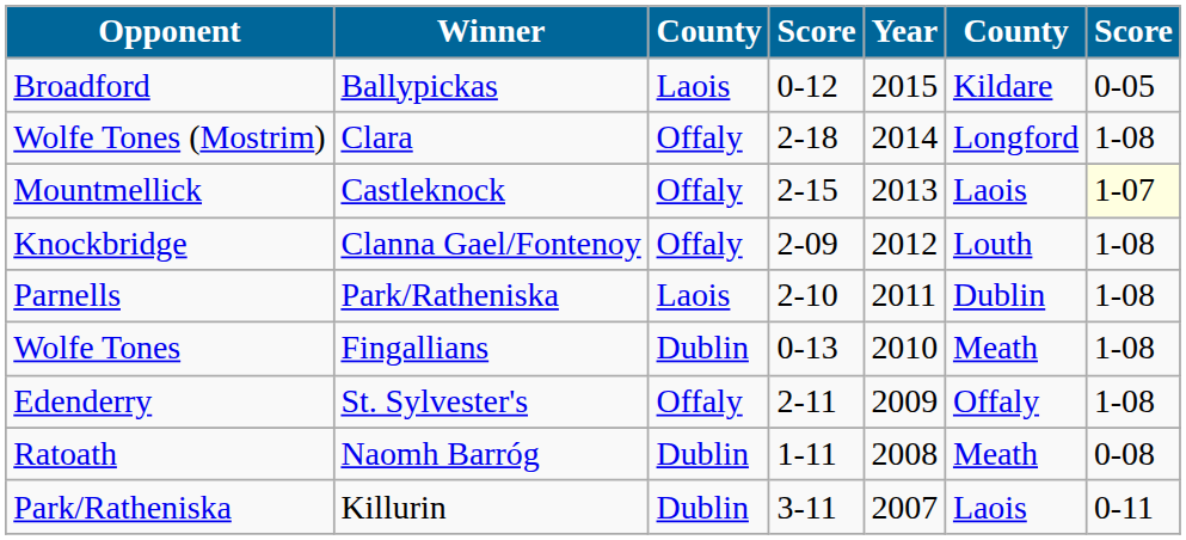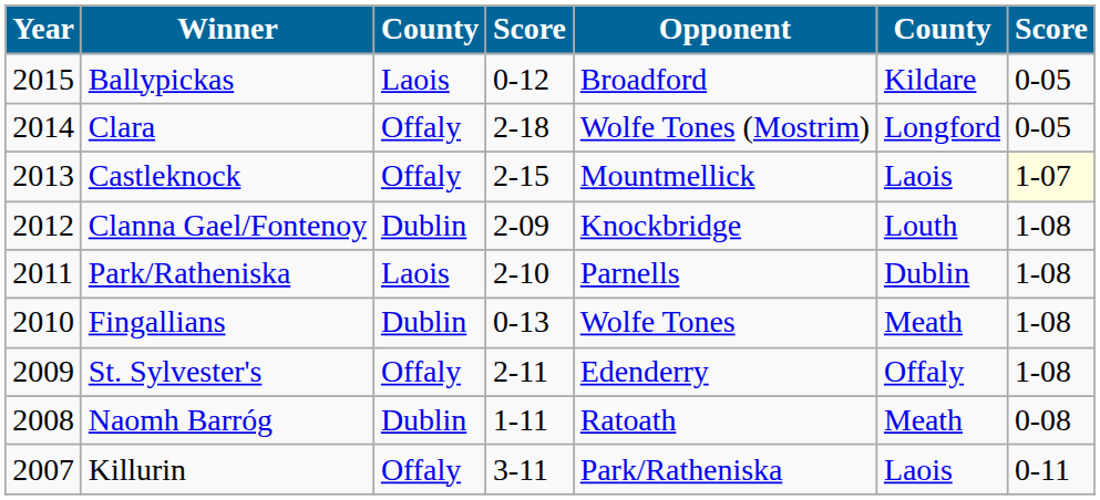columns swapped: Year <-> Opponent
Clara | column 7: 1-08 -> 0-05
Clanna Gael/Fontenoy | column 3: Offaly -> Dublin
Killurin | column 3: Dublin -> Offaly
